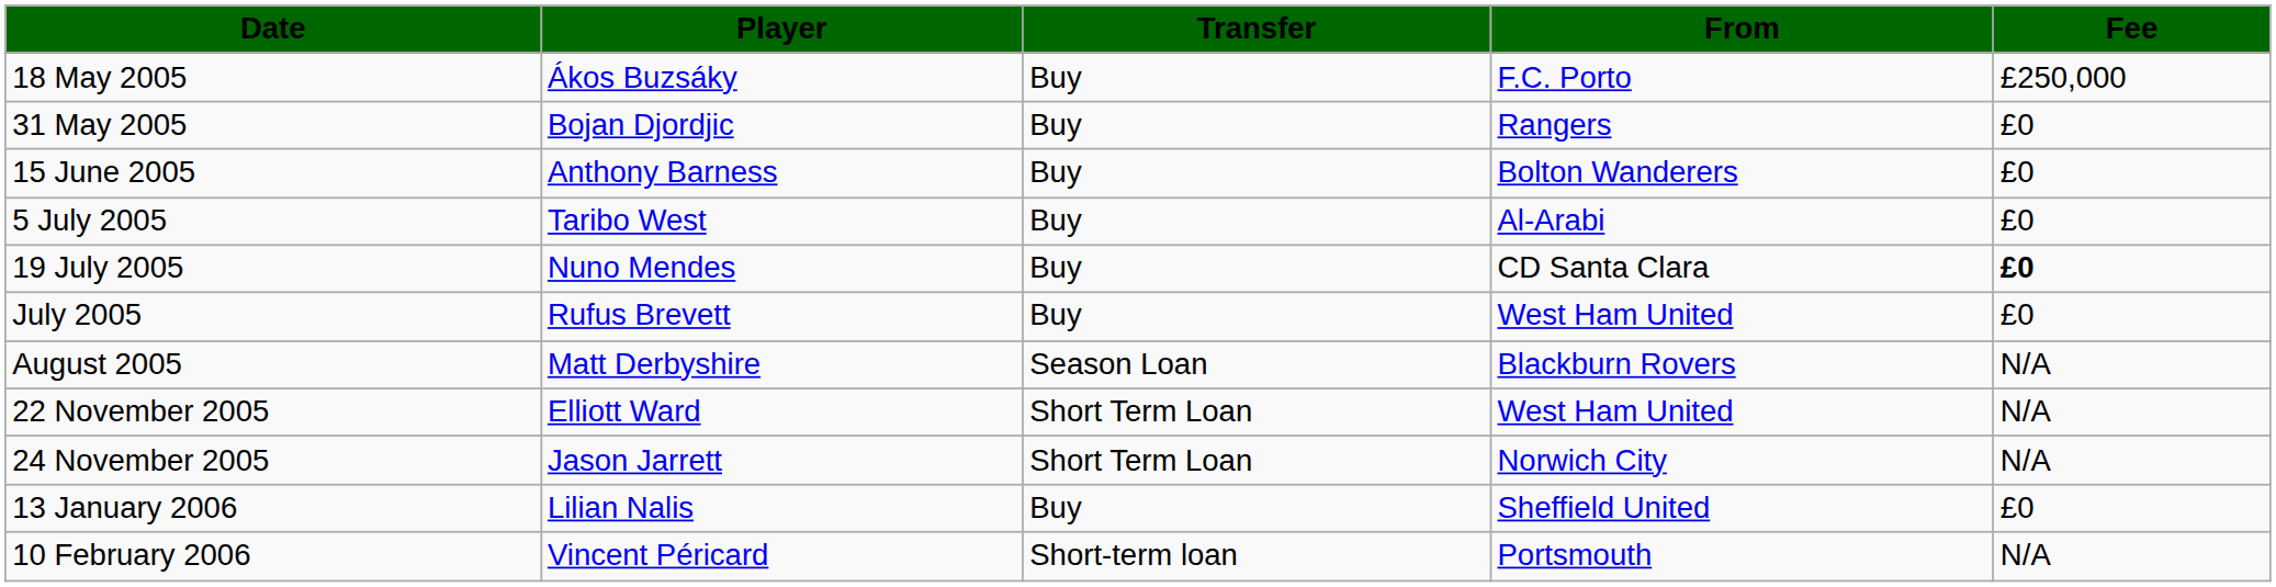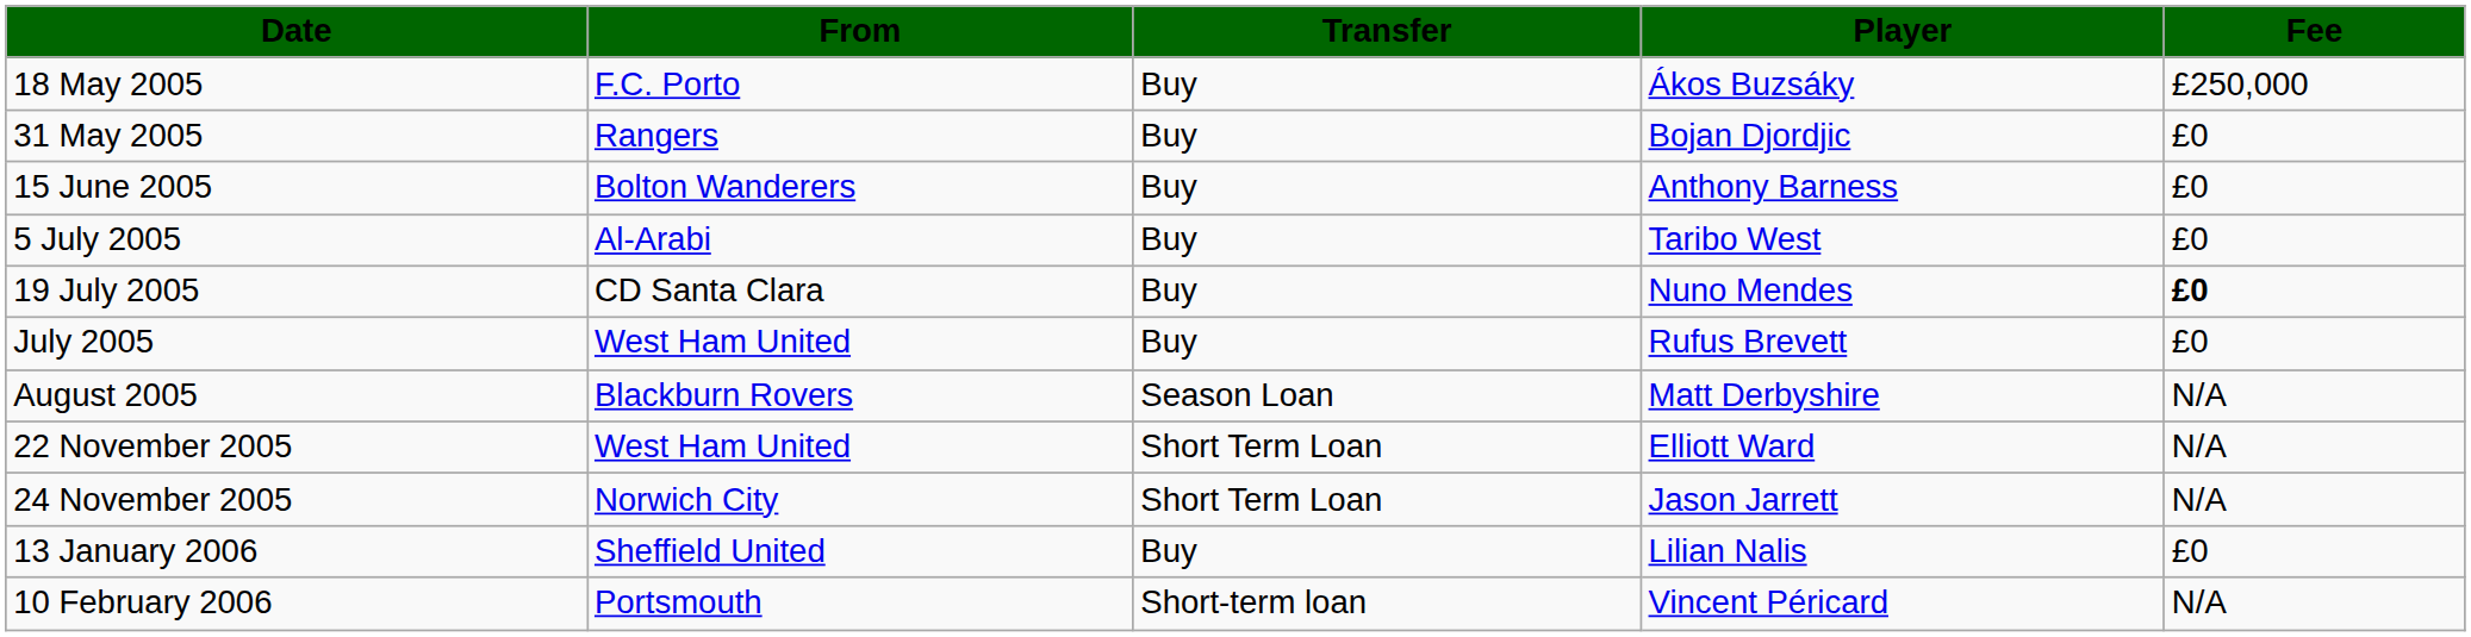columns swapped: Player <-> From
